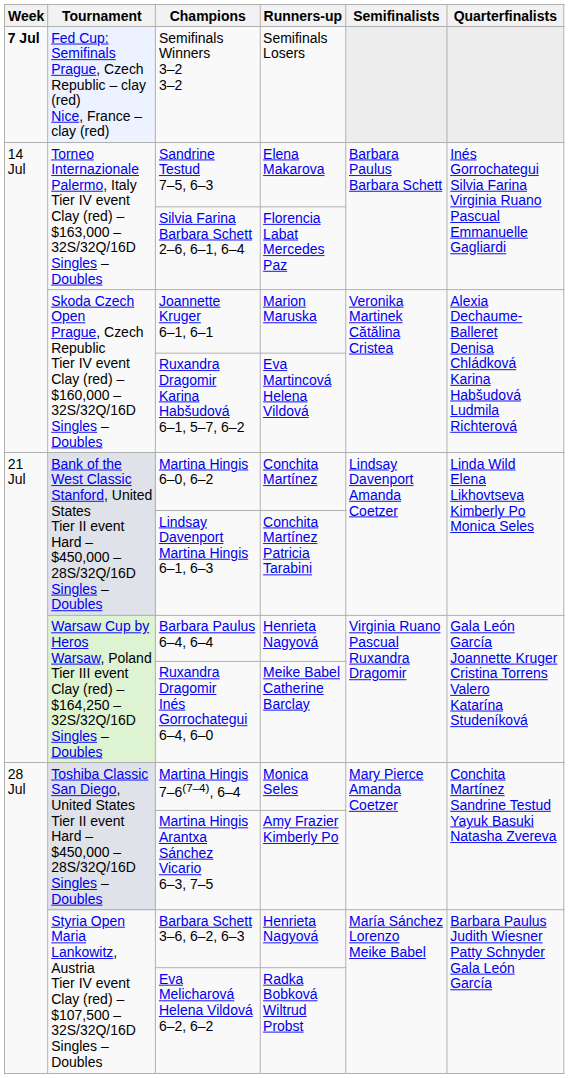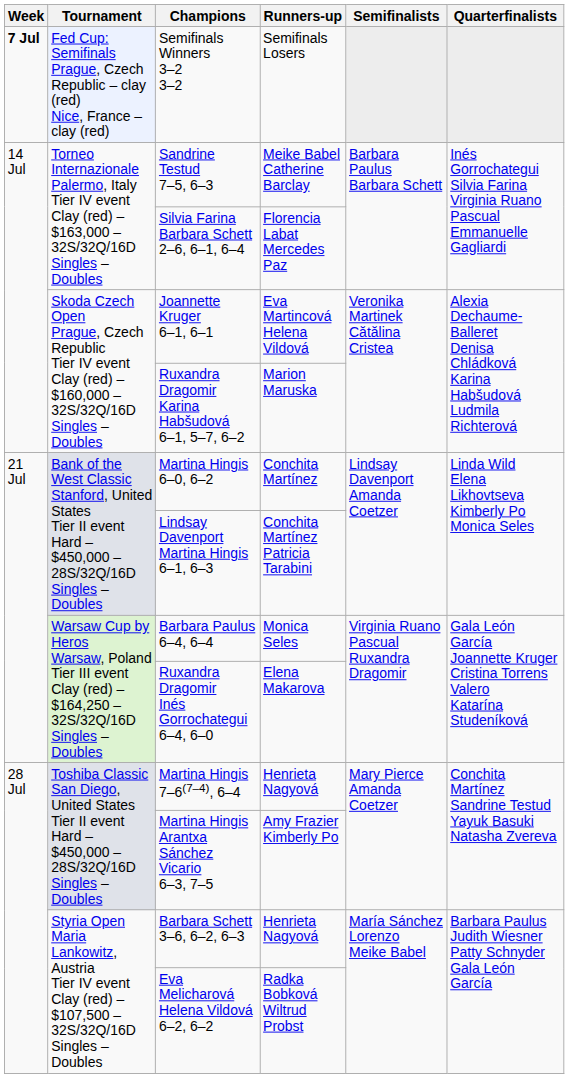Sandrine Testud 7–5, 6–3 | Runners-up: Elena Makarova -> Meike Babel Catherine Barclay
Joannette Kruger 6–1, 6–1 | Runners-up: Marion Maruska -> Eva Martincová Helena Vildová
Ruxandra Dragomir Karina Habšudová 6–1, 5–7, 6–2 | Runners-up: Eva Martincová Helena Vildová -> Marion Maruska
Barbara Paulus 6–4, 6–4 | Runners-up: Henrieta Nagyová -> Monica Seles
Ruxandra Dragomir Inés Gorrochategui 6–4, 6–0 | Runners-up: Meike Babel Catherine Barclay -> Elena Makarova
Martina Hingis 7–6(7–4), 6–4 | Runners-up: Monica Seles -> Henrieta Nagyová
